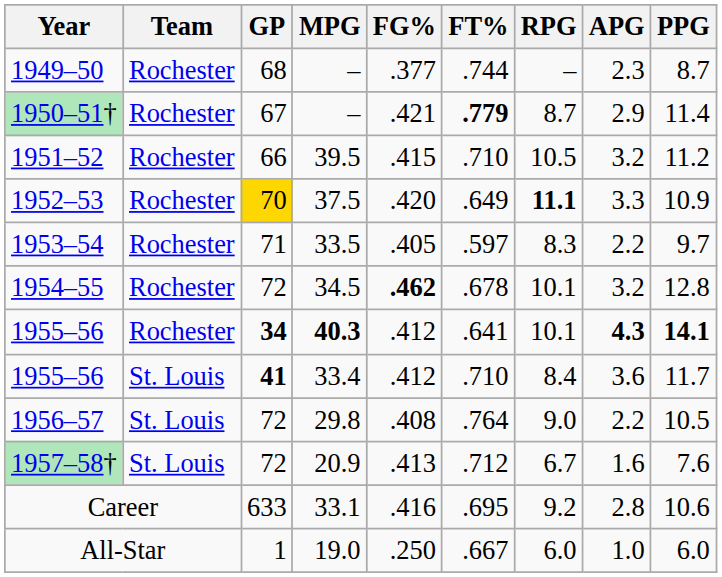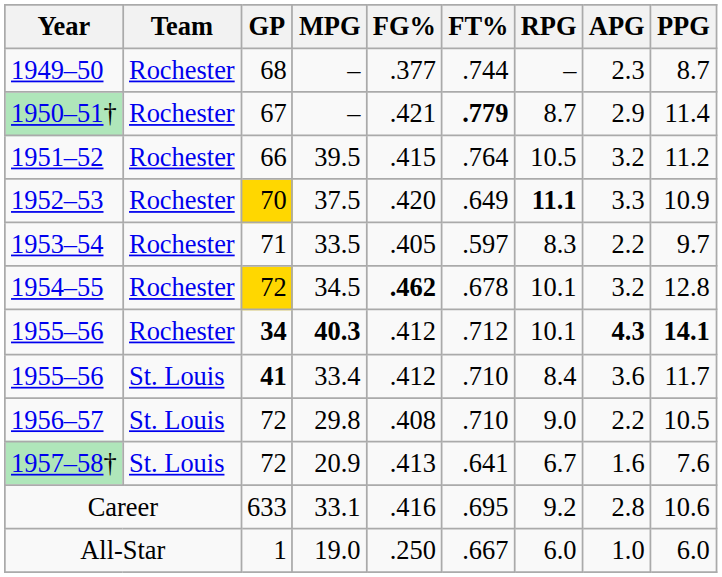1951–52 | FT%: .710 -> .764
1954–55 | GP: no background -> gold background
1955–56 / 40.3 | FT%: .641 -> .712
1956–57 | FT%: .764 -> .710
1957–58† | FT%: .712 -> .641
